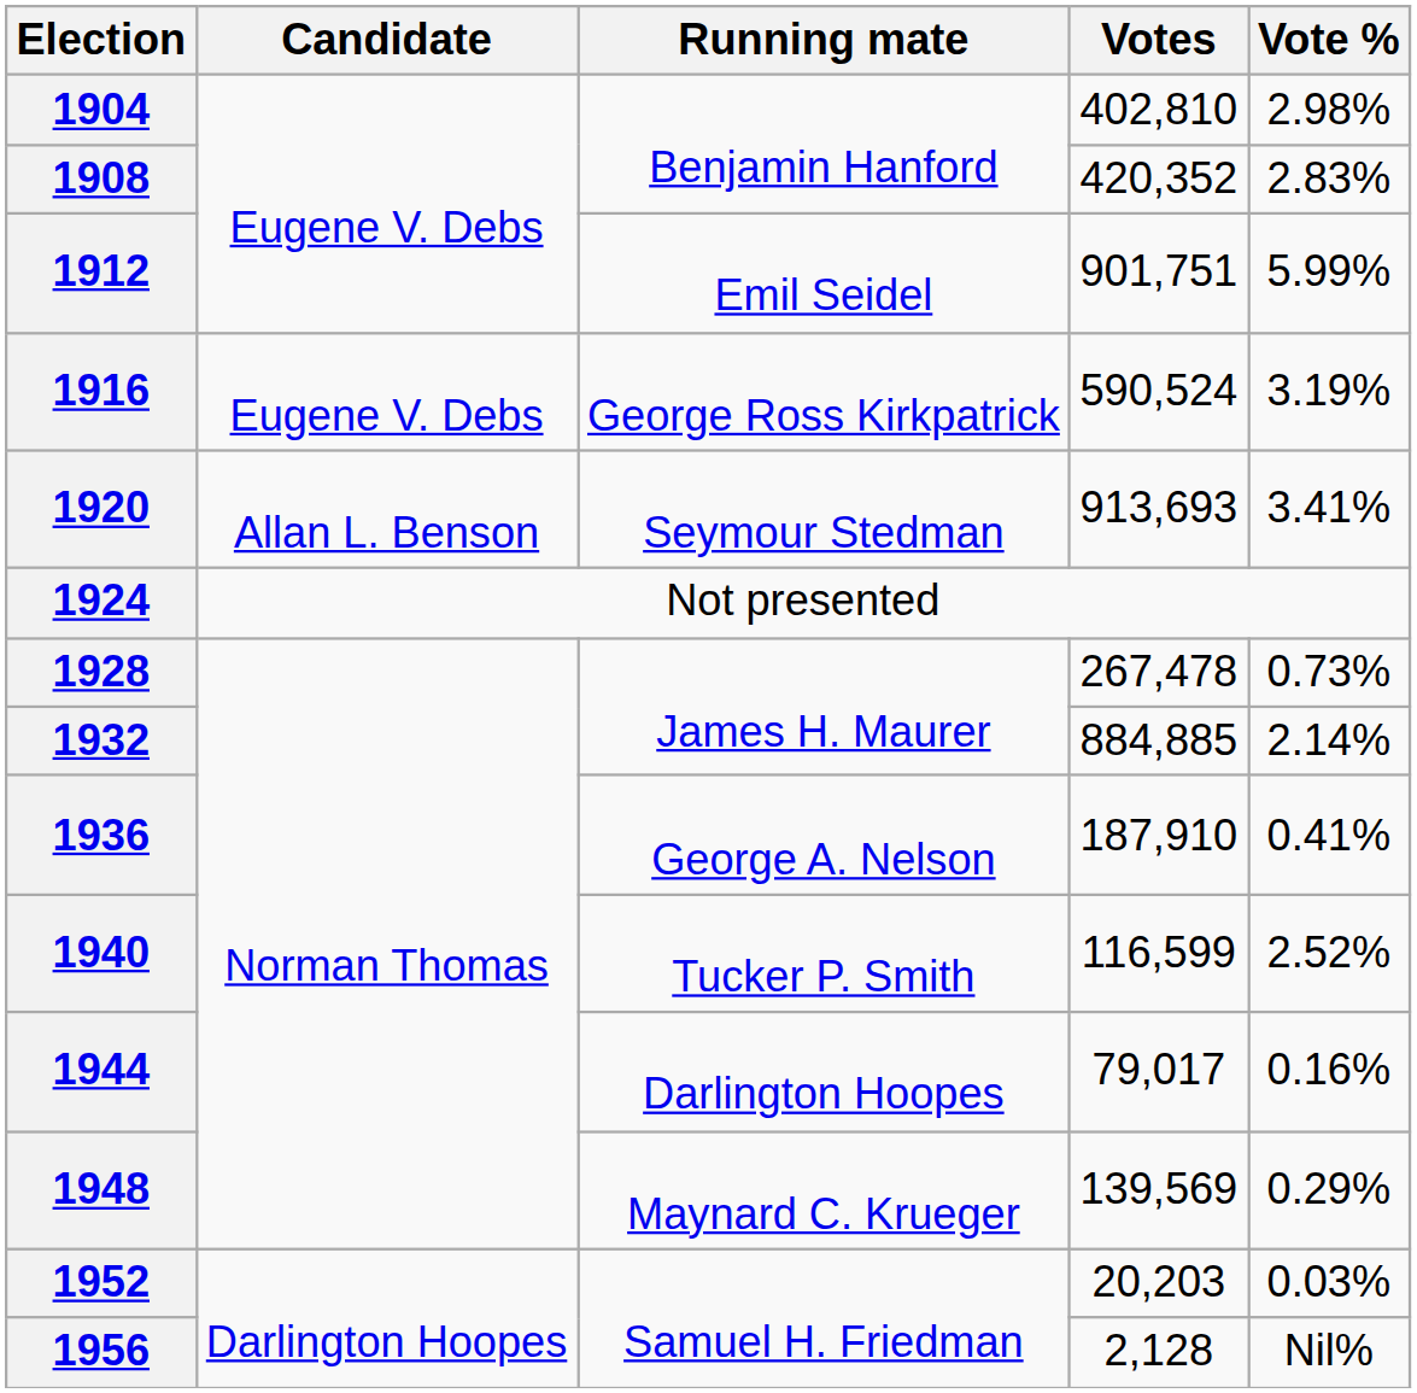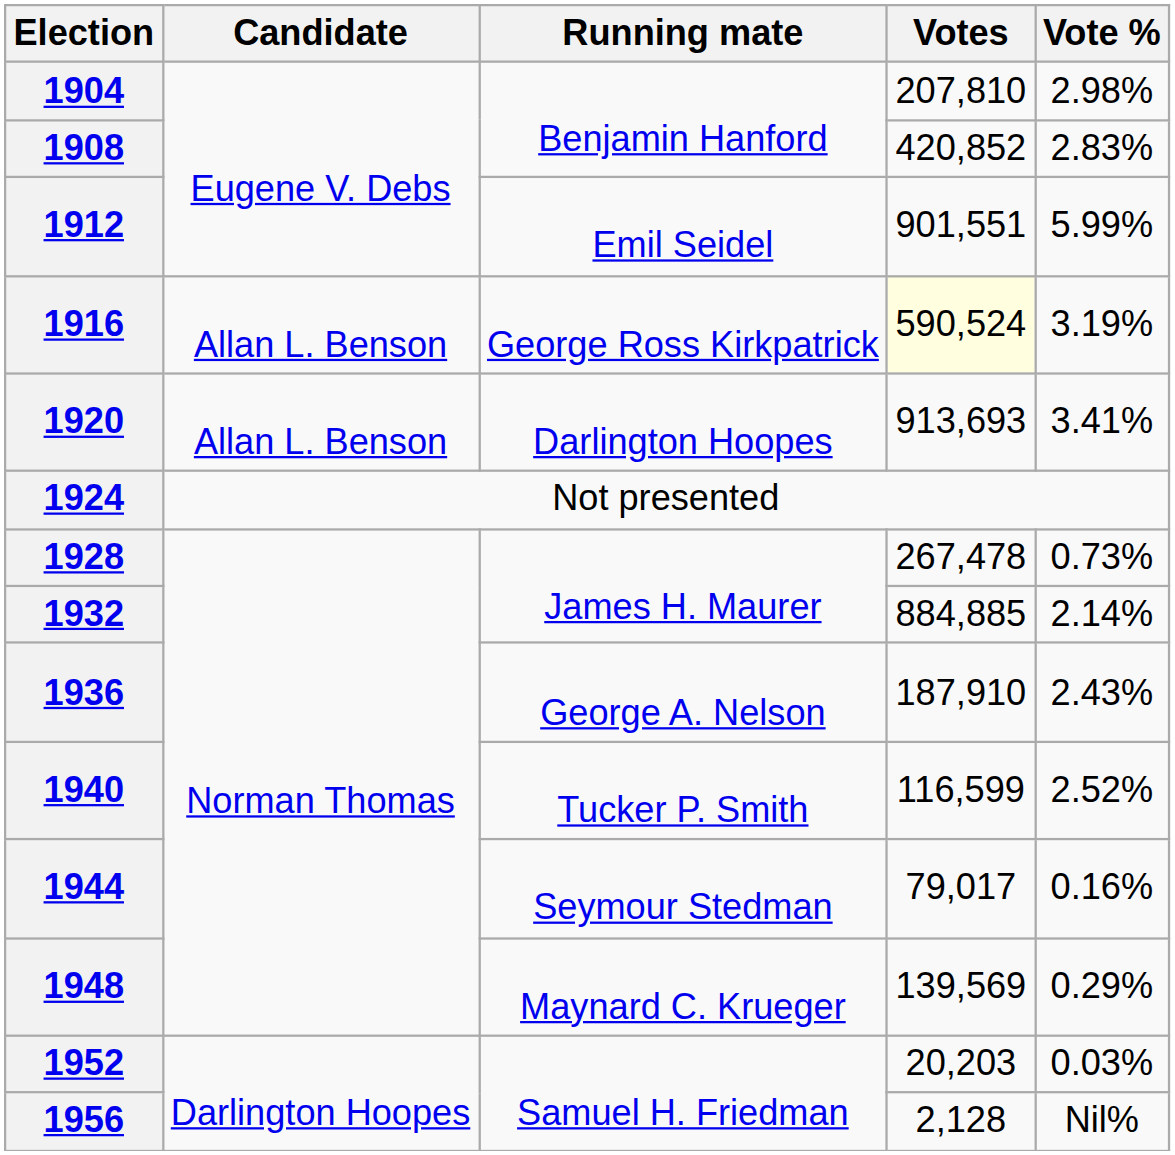1904 | Votes: 402,810 -> 207,810
1908 | Votes: 420,352 -> 420,852
1912 | Votes: 901,751 -> 901,551
1916 | Candidate: Eugene V. Debs -> Allan L. Benson
1916 | Votes: no background -> lightyellow background
1920 | Running mate: Seymour Stedman -> Darlington Hoopes
1936 | Vote %: 0.41% -> 2.43%
1944 | Running mate: Darlington Hoopes -> Seymour Stedman
